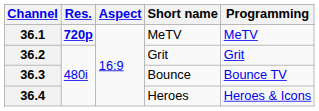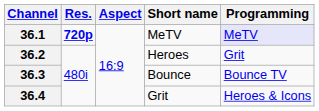36.1 | Programming: no background -> lavender background
36.2 | Short name: Grit -> Heroes
36.4 | Short name: Heroes -> Grit
